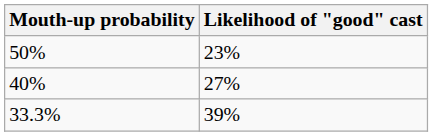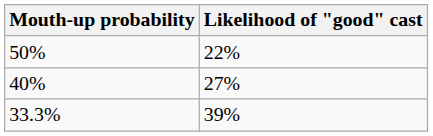50% | Likelihood of "good" cast: 23% -> 22%
